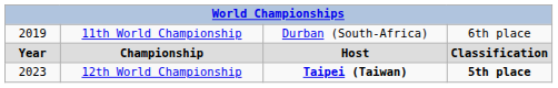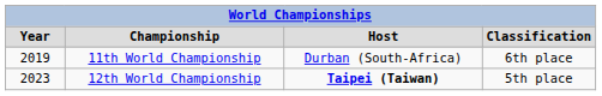rows swapped: Championship <-> 11th World Championship
12th World Championship | column 4: bold -> normal
